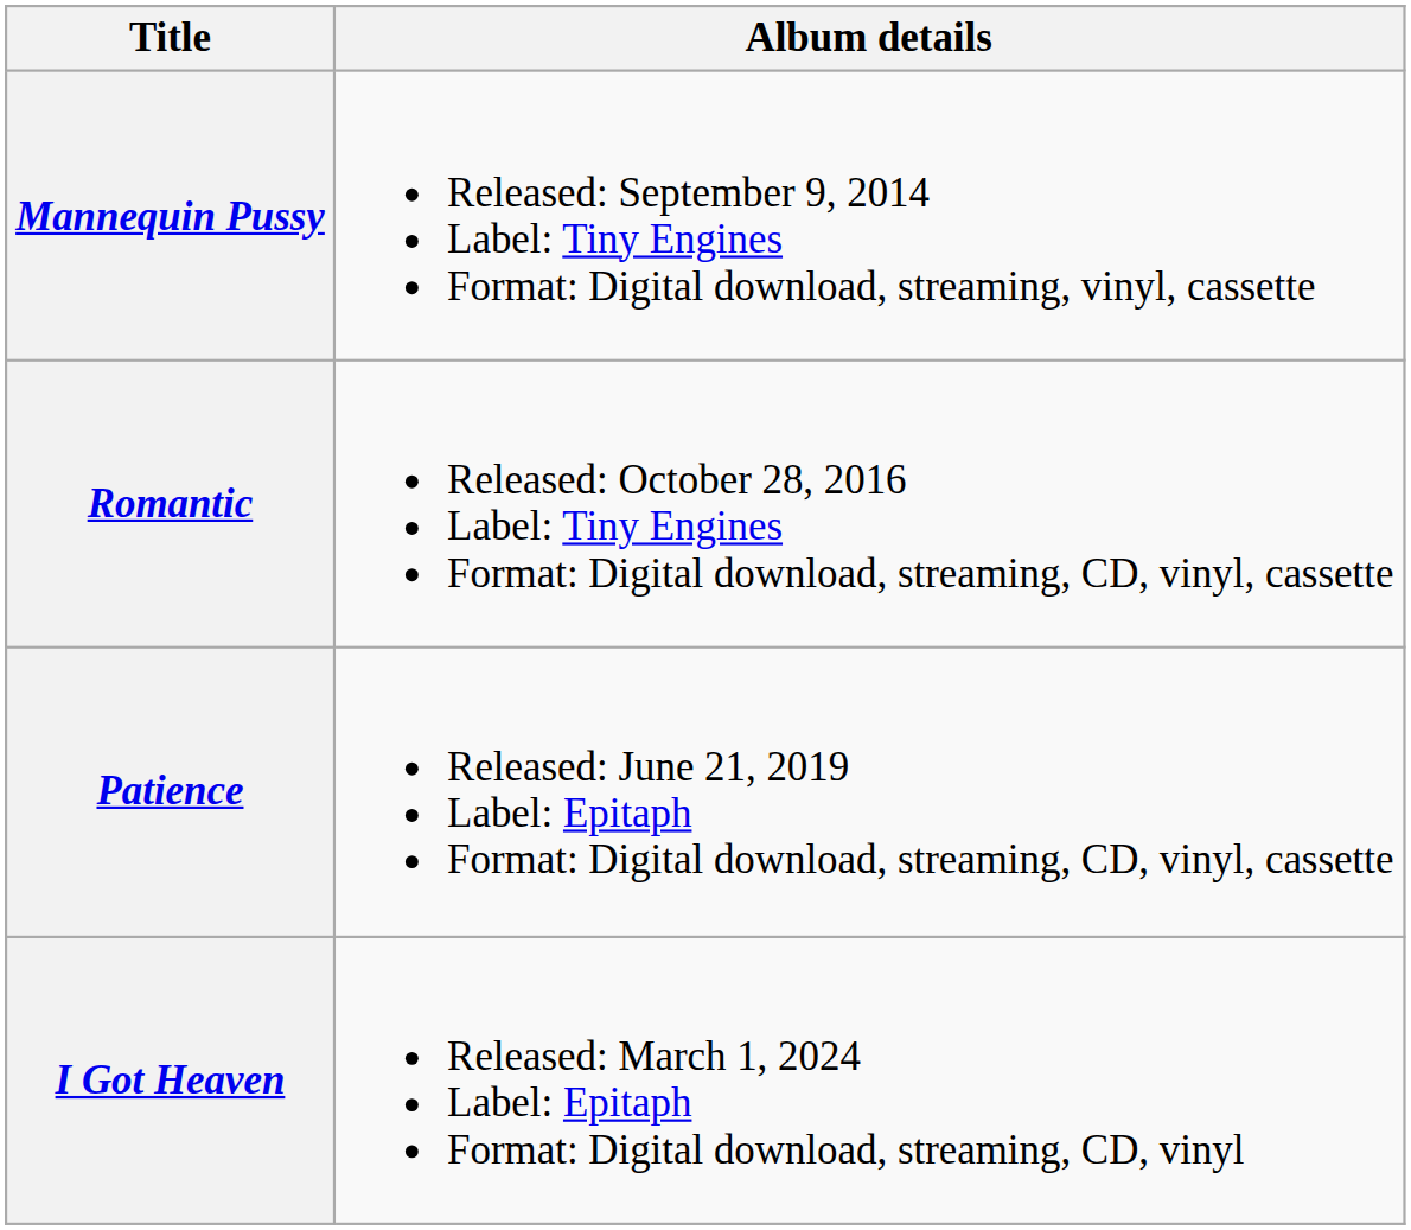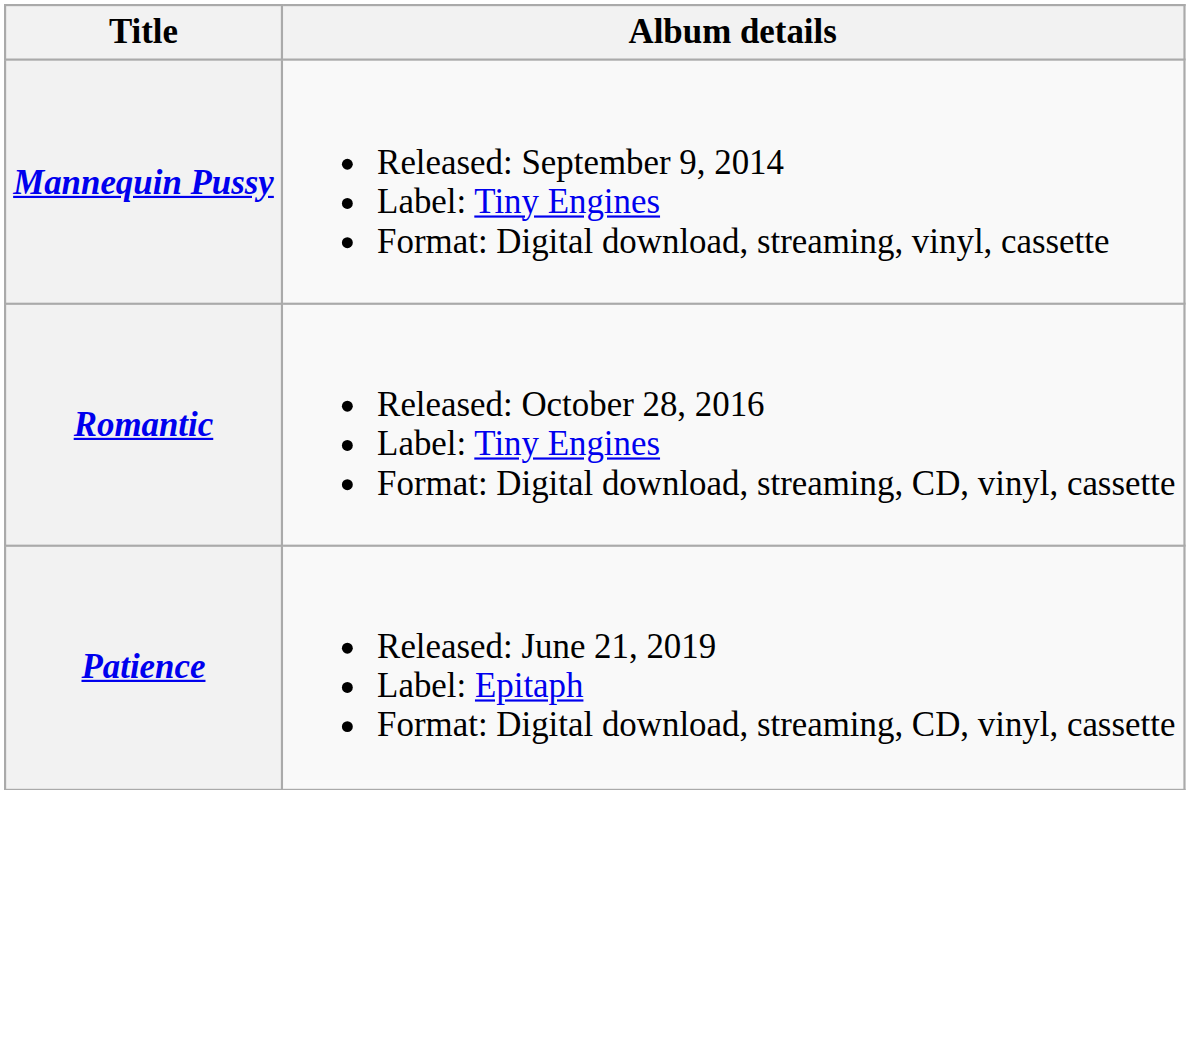- row: I Got Heaven | Released: March 1, 2024 Label: Epitaph Format: Digital download, streaming, CD, vinyl
